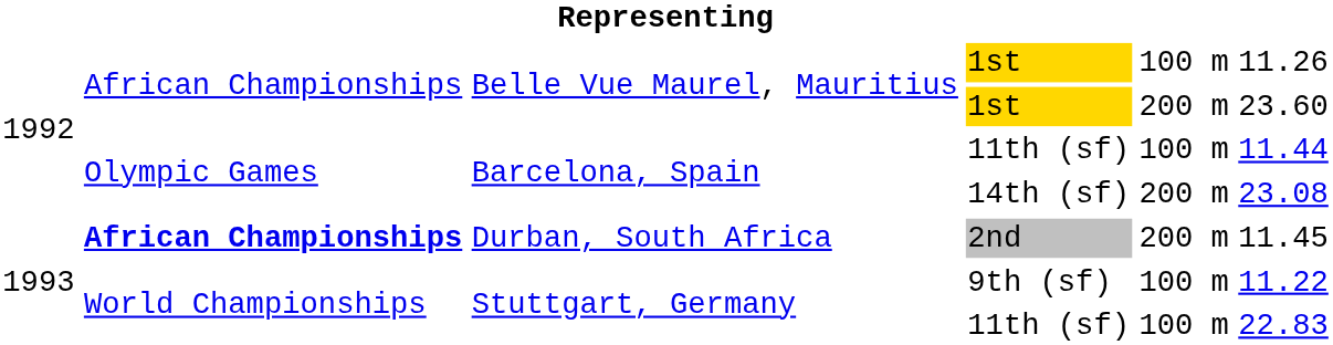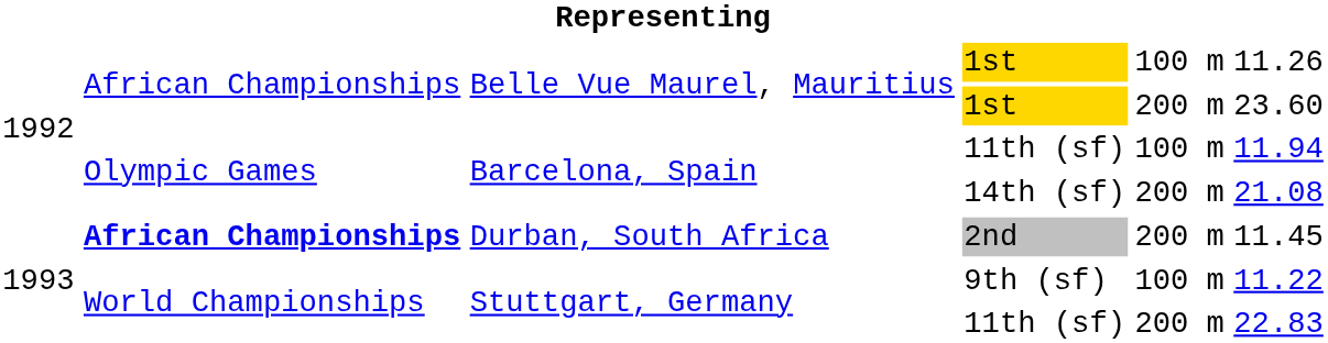Barcelona, Spain / 11th (sf) | column 6: 11.44 -> 11.94
14th (sf) | column 6: 23.08 -> 21.08
Stuttgart, Germany / 11th (sf) | column 5: 100 m -> 200 m
